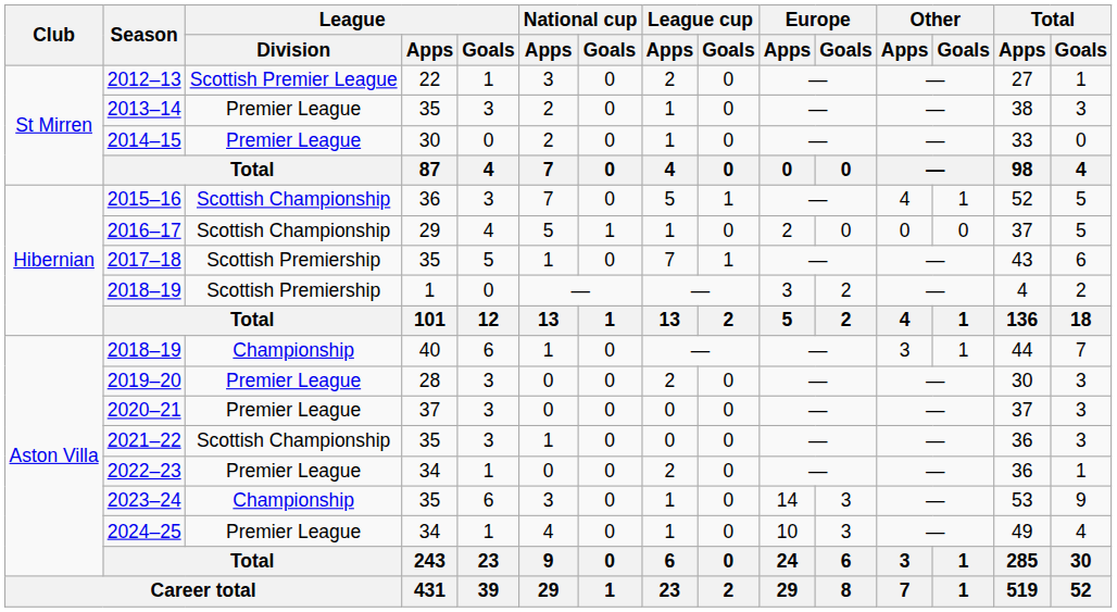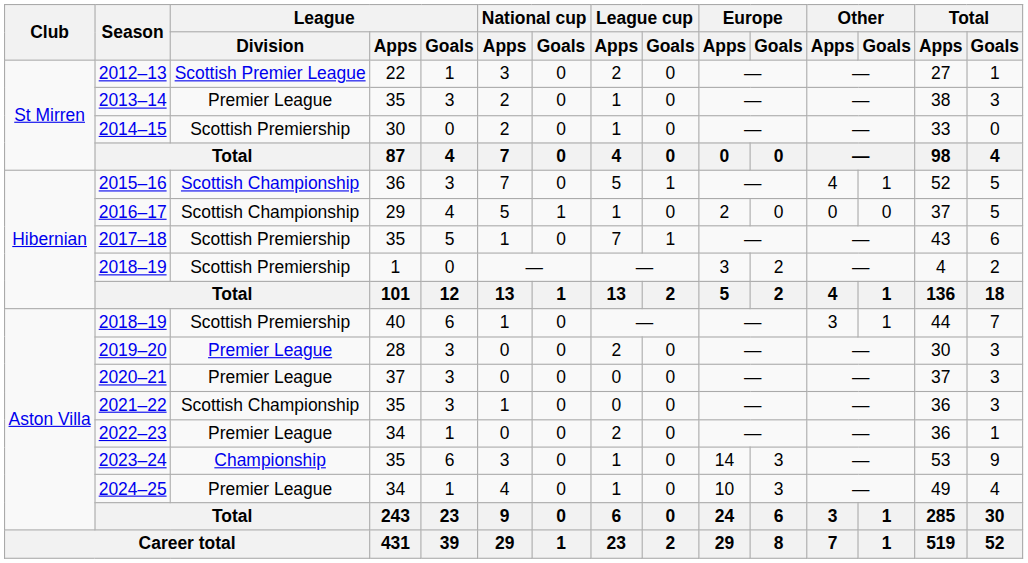2014–15 | League / Division: Premier League -> Scottish Premiership
2018–19 / 40 | League / Division: Championship -> Scottish Premiership
